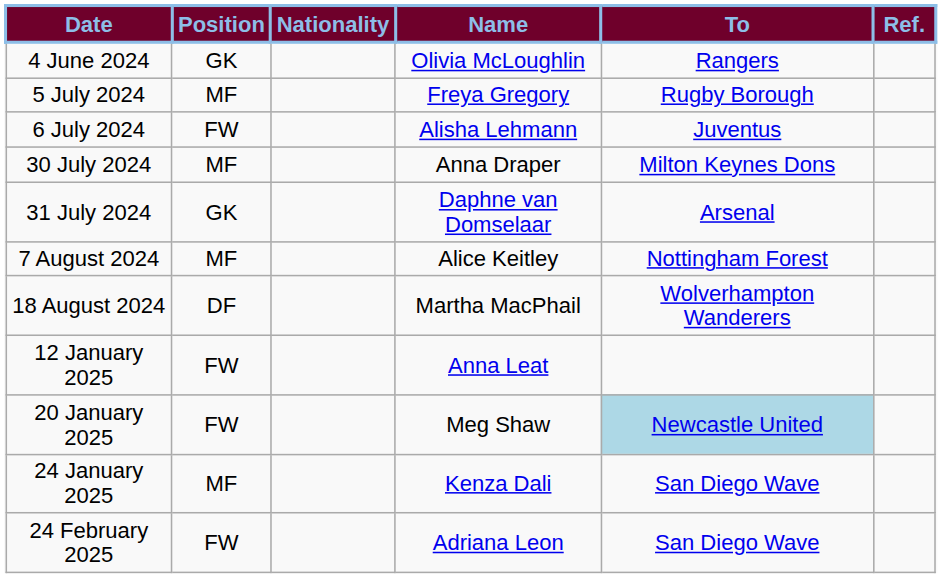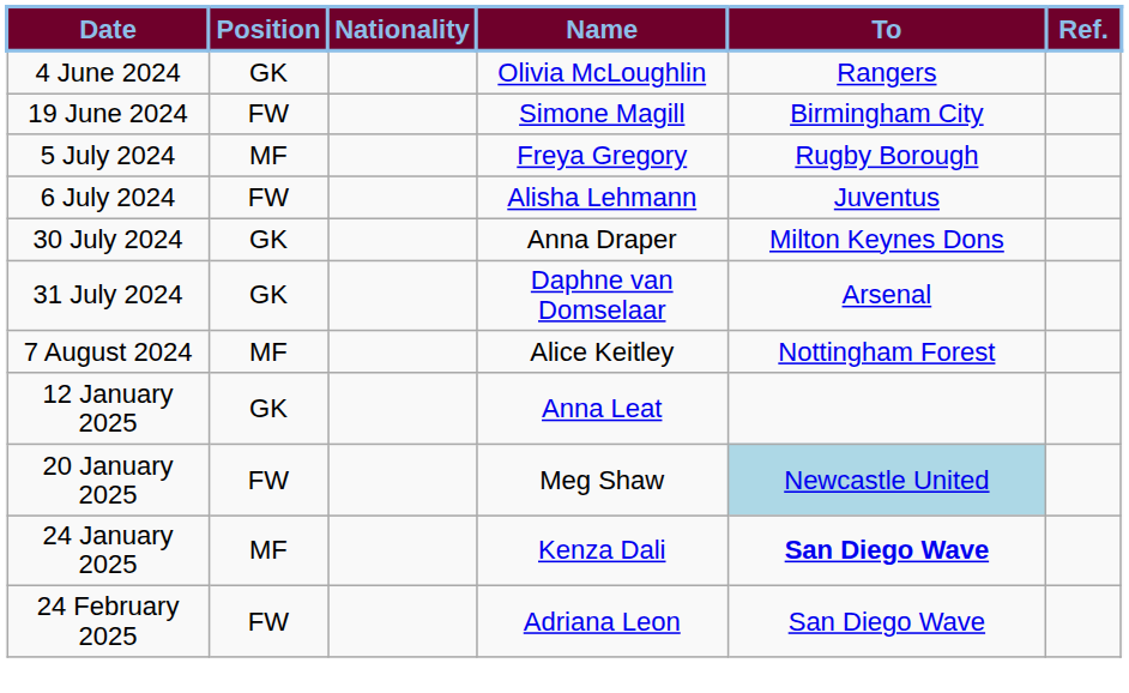+ row: 19 June 2024 | FW | Simone Magill | Birmingham City
30 July 2024 | Position: MF -> GK
- row: 18 August 2024 | DF | Martha MacPhail | Wolverhampton Wanderers
12 January 2025 | Position: FW -> GK
24 January 2025 | To: normal -> bold
